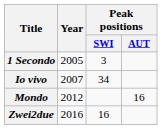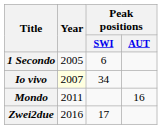1 Secondo | Peak positions / SWI: 3 -> 6
Io vivo | Year: no background -> lightyellow background
Mondo | Year: 2012 -> 2011
Zwei2due | Peak positions / SWI: 16 -> 17
